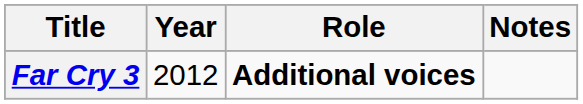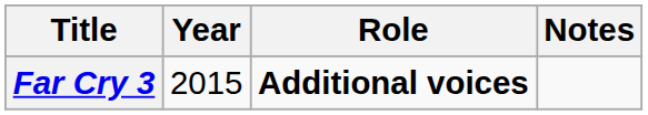Far Cry 3 | Year: 2012 -> 2015
